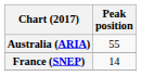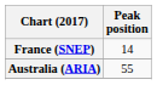rows swapped: Australia (ARIA) <-> France (SNEP)
